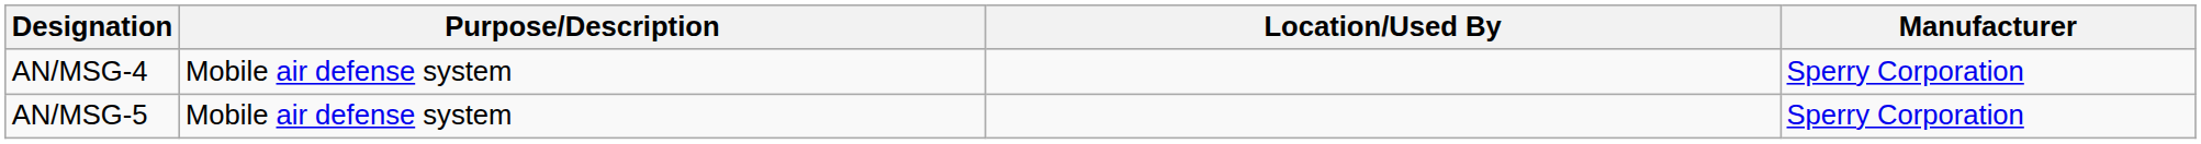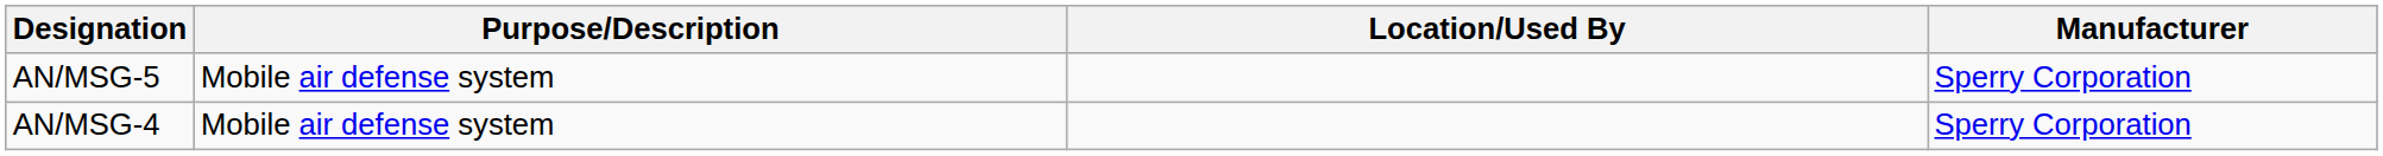rows swapped: AN/MSG-4 <-> AN/MSG-5
